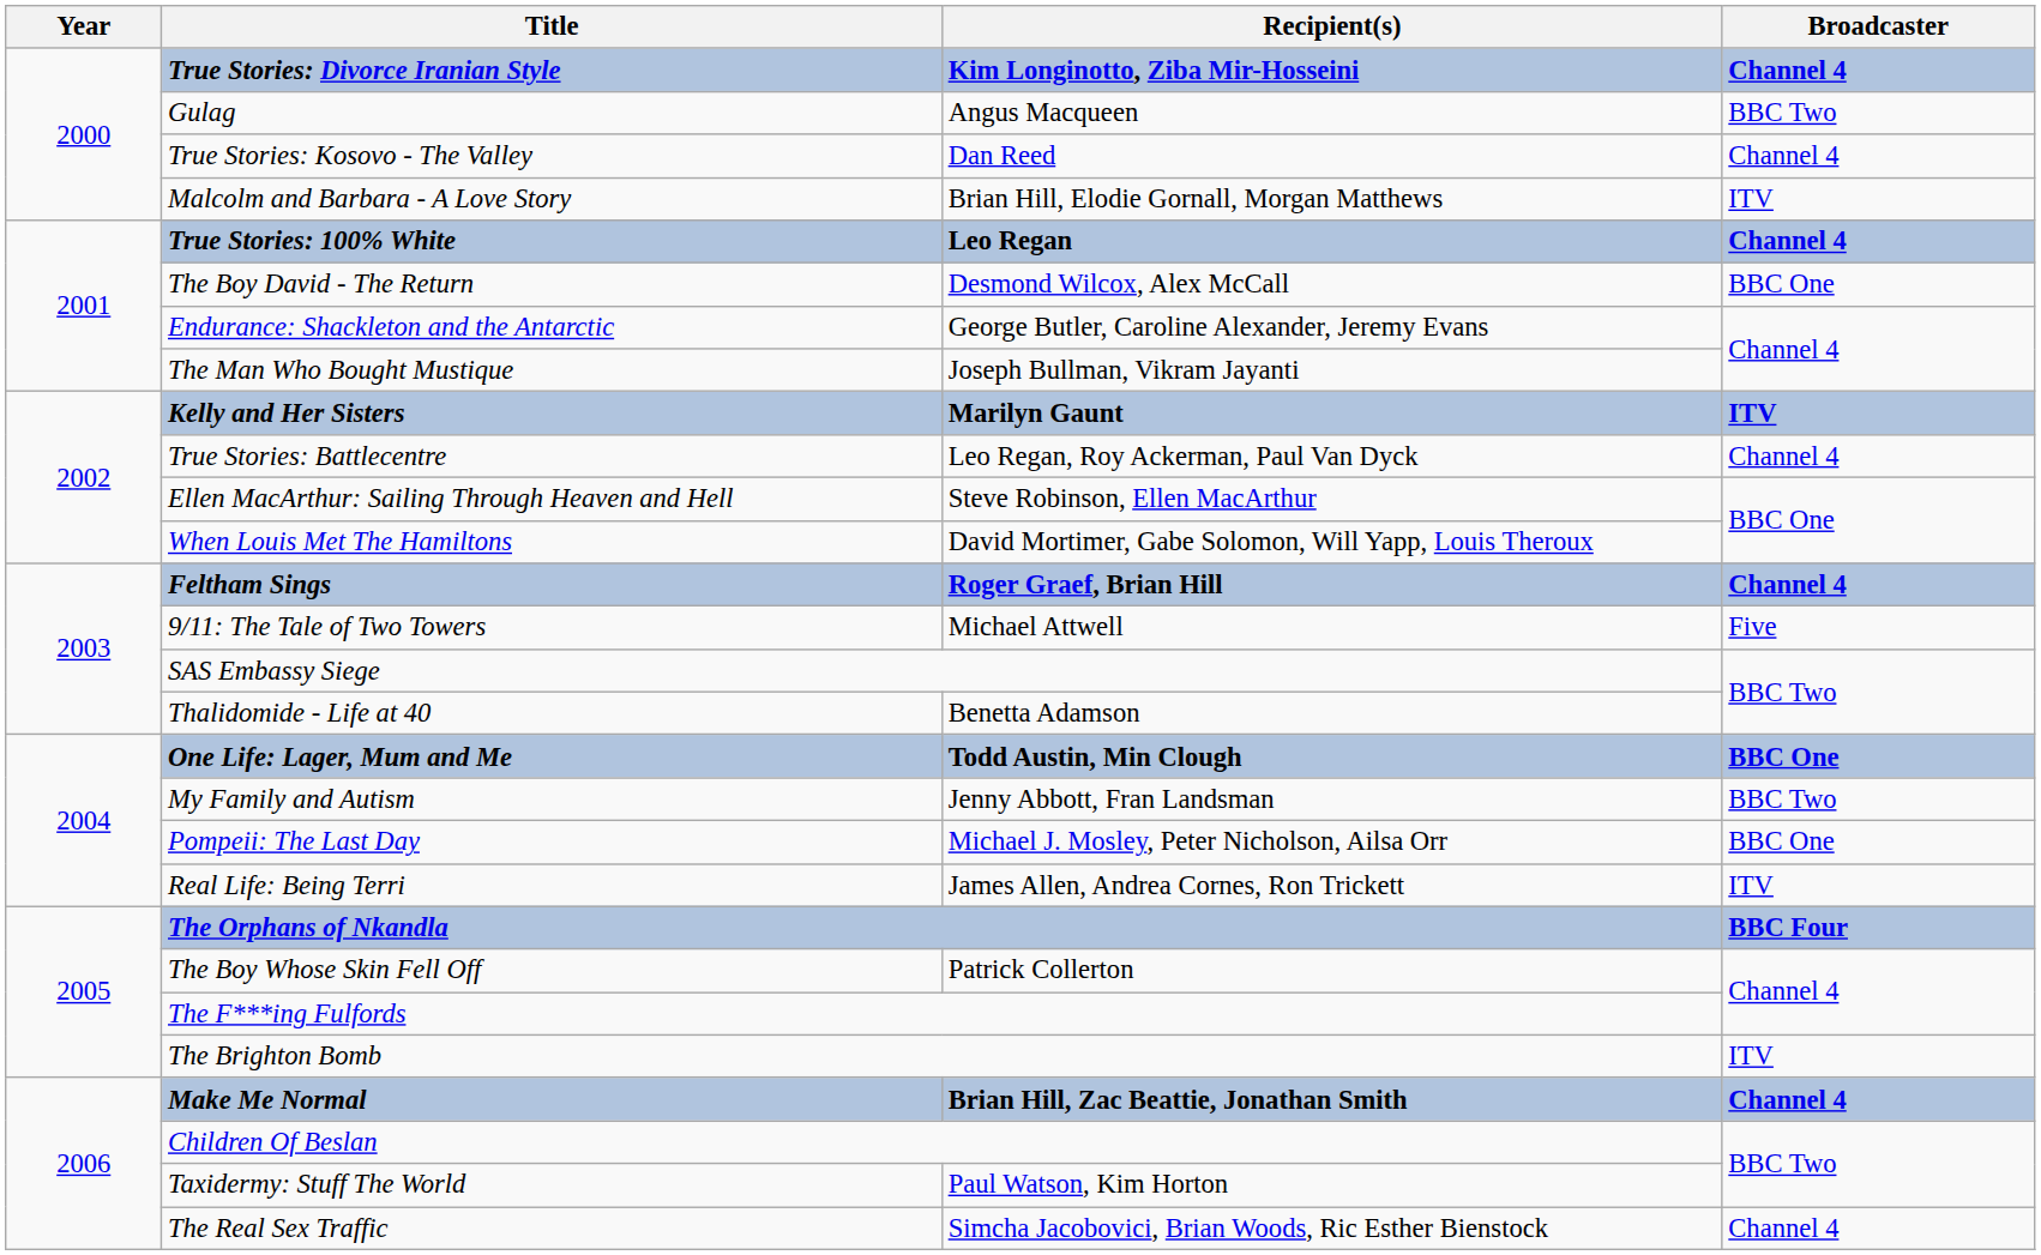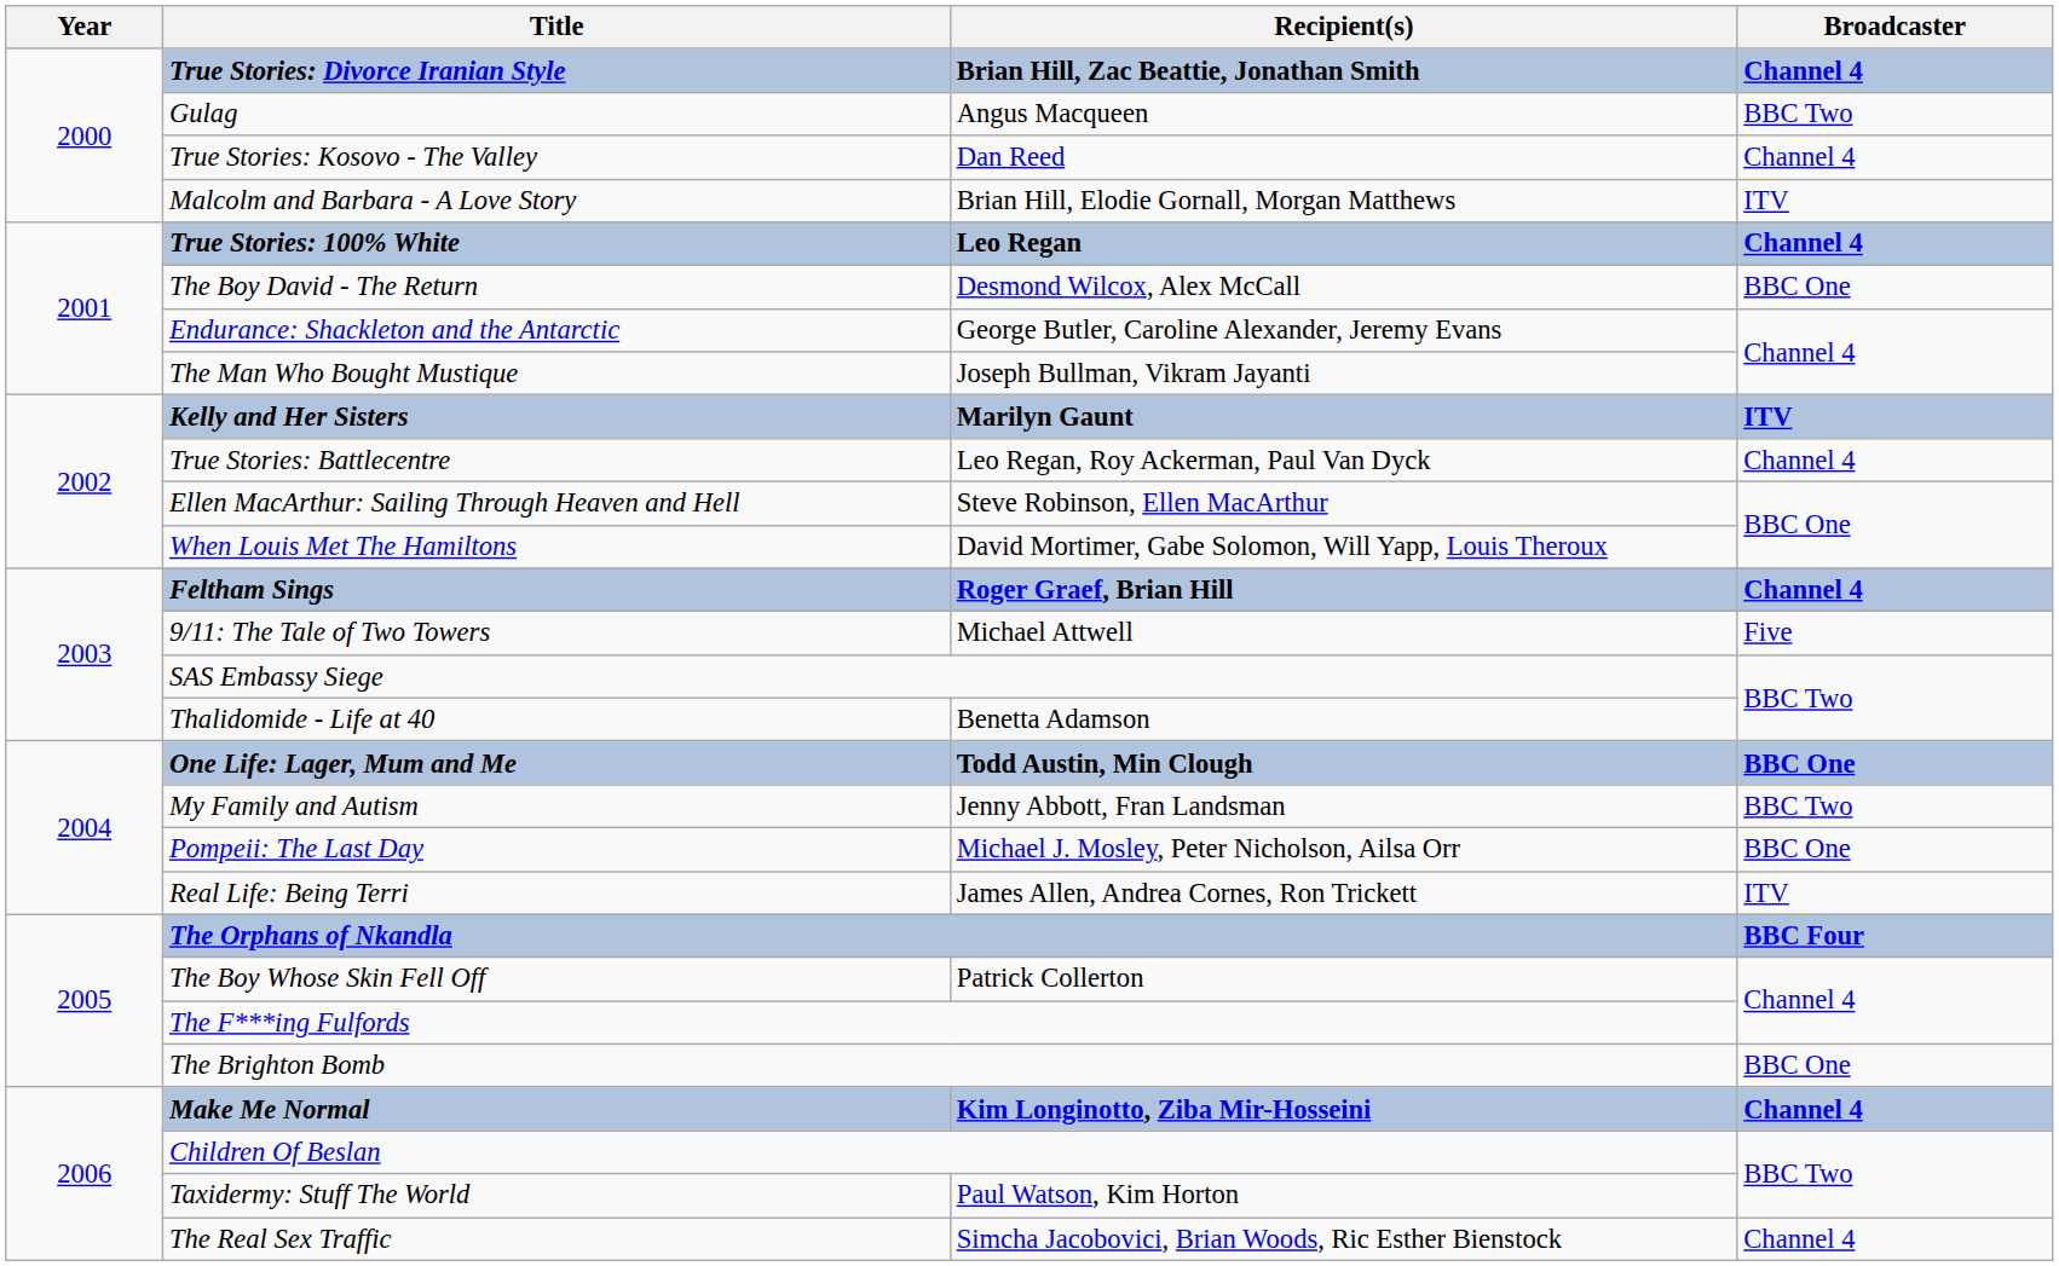True Stories: Divorce Iranian Style | Recipient(s): Kim Longinotto, Ziba Mir-Hosseini -> Brian Hill, Zac Beattie, Jonathan Smith
The Brighton Bomb | Broadcaster: ITV -> BBC One
Make Me Normal | Recipient(s): Brian Hill, Zac Beattie, Jonathan Smith -> Kim Longinotto, Ziba Mir-Hosseini
